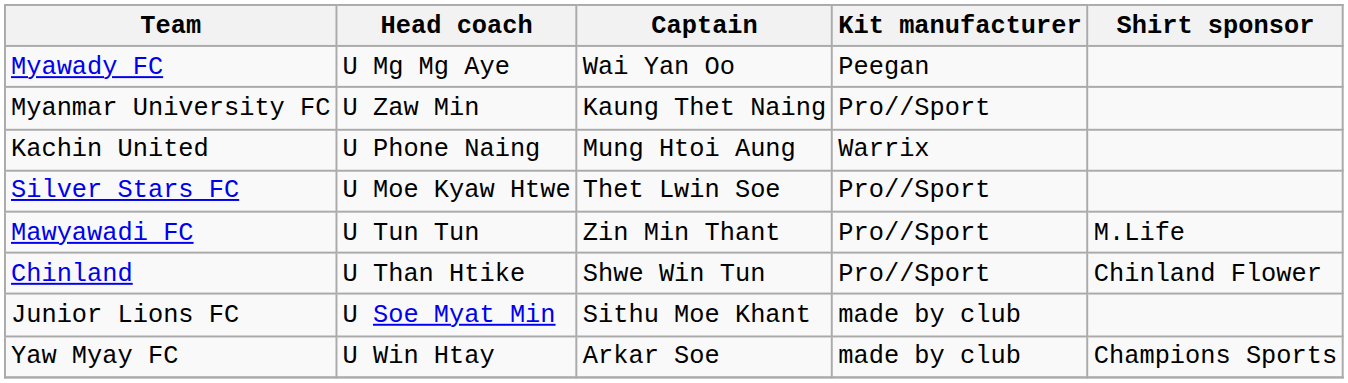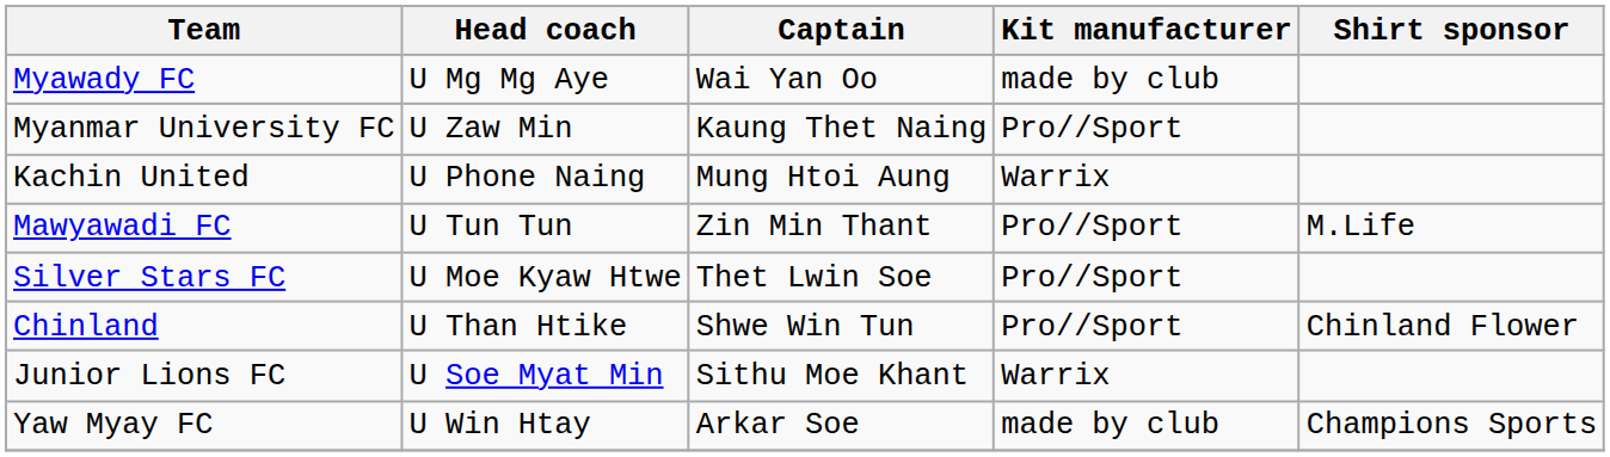Myawady FC | Kit manufacturer: Peegan -> made by club
rows swapped: Mawyawadi FC <-> Silver Stars FC
Junior Lions FC | Kit manufacturer: made by club -> Warrix
